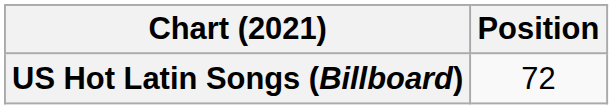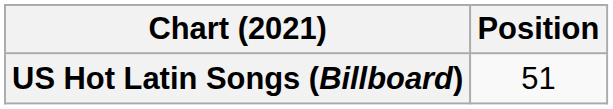US Hot Latin Songs (Billboard) | Position: 72 -> 51
